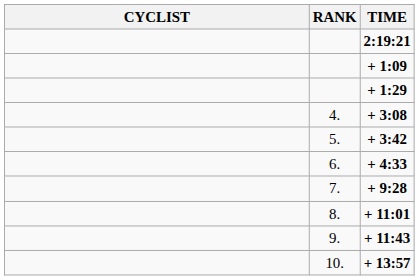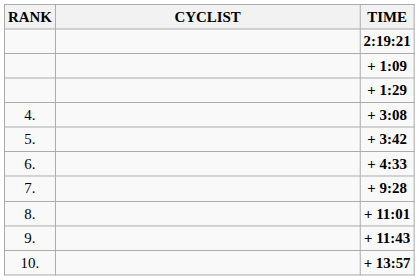columns swapped: RANK <-> CYCLIST
